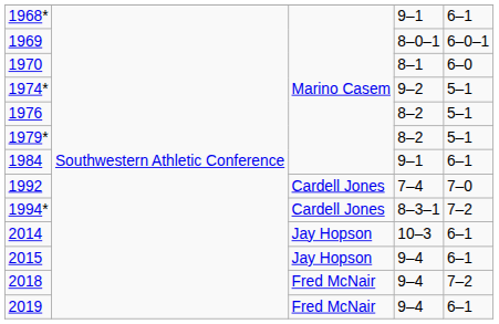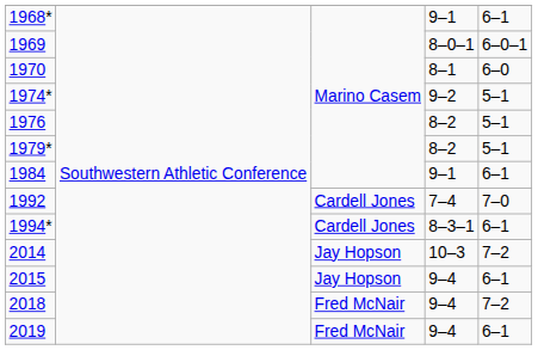1994* | column 5: 7–2 -> 6–1
2014 | column 5: 6–1 -> 7–2
